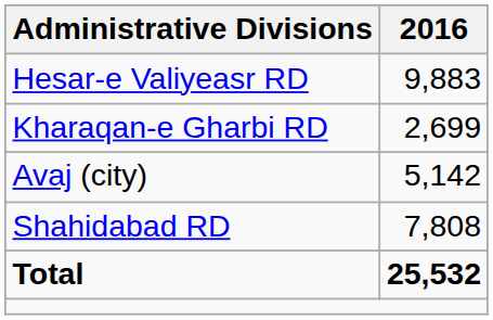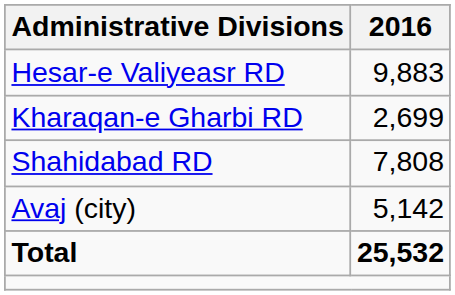rows swapped: Shahidabad RD <-> Avaj (city)
